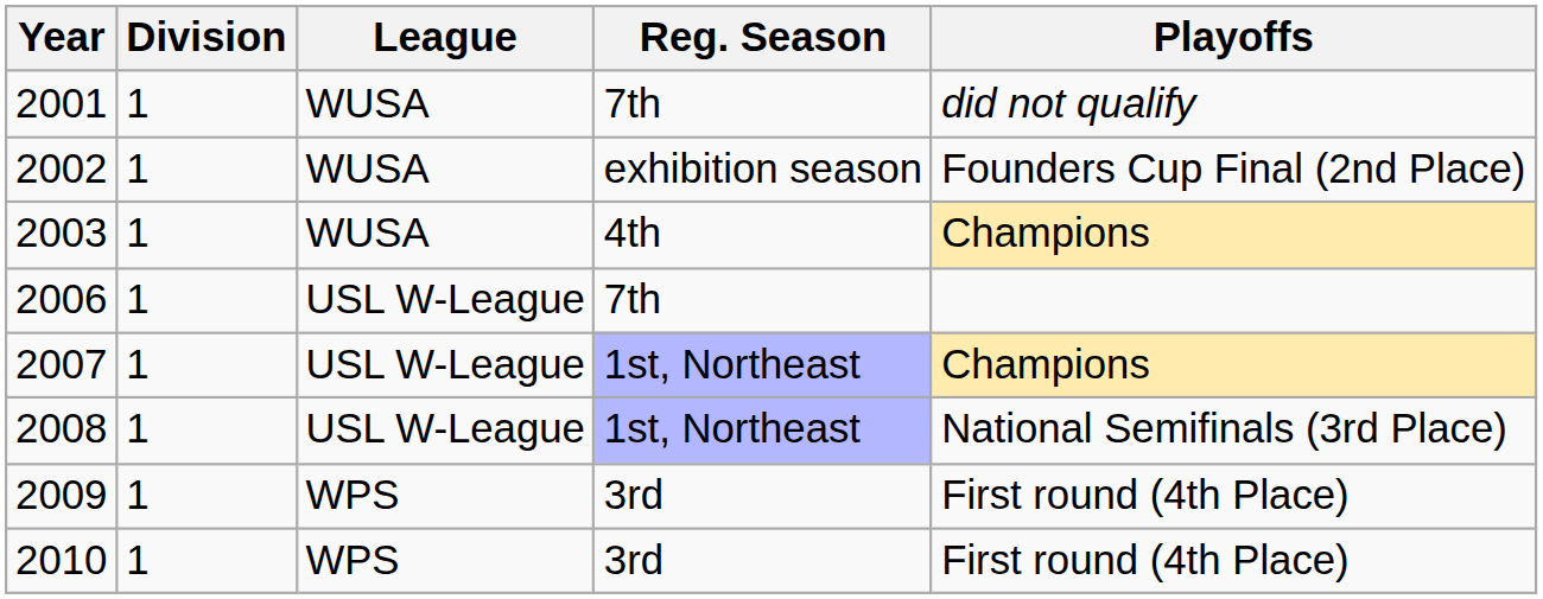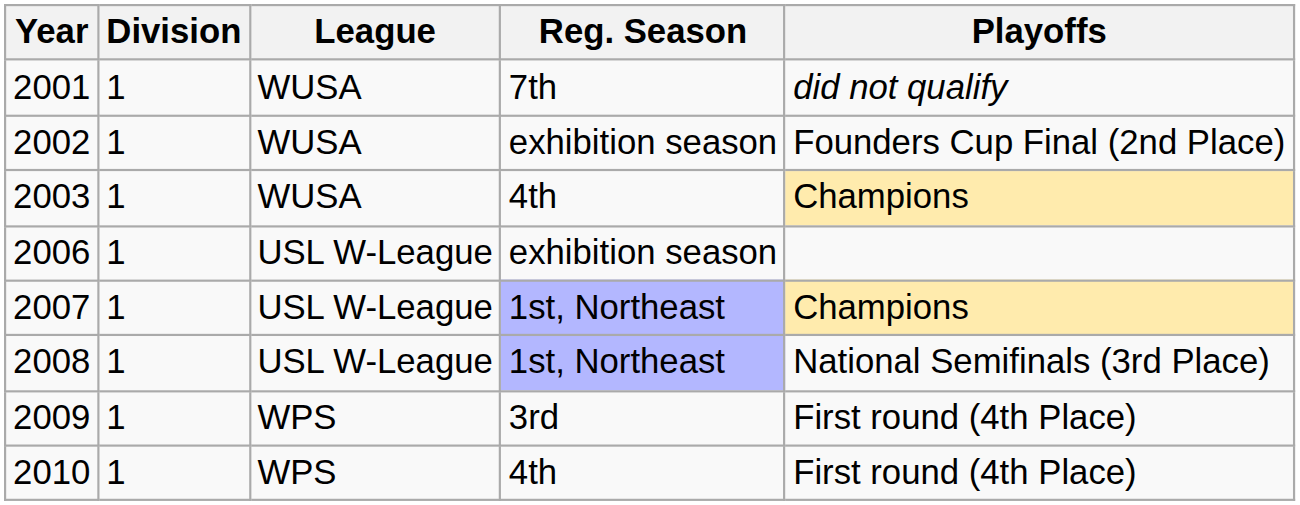2006 | Reg. Season: 7th -> exhibition season
2010 | Reg. Season: 3rd -> 4th
